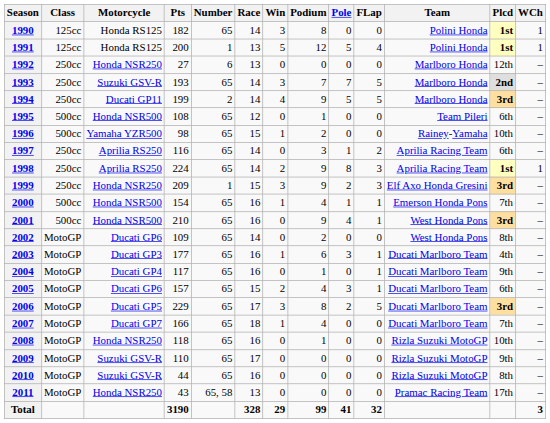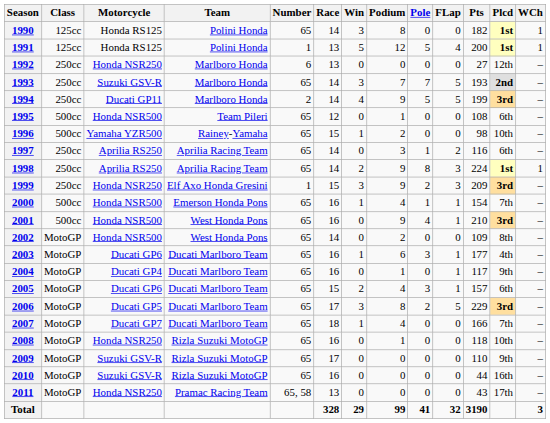columns swapped: Team <-> Pts
2002 | Motorcycle: Ducati GP6 -> Honda NSR500
2003 | Motorcycle: Ducati GP3 -> Ducati GP6
2010 | Plcd: 8th -> 16th
